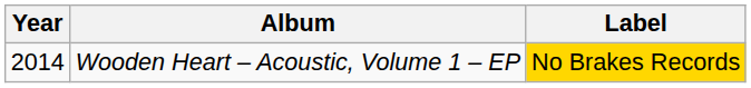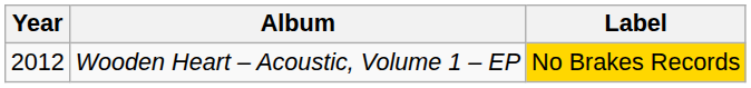Wooden Heart – Acoustic, Volume 1 – EP | Year: 2014 -> 2012
